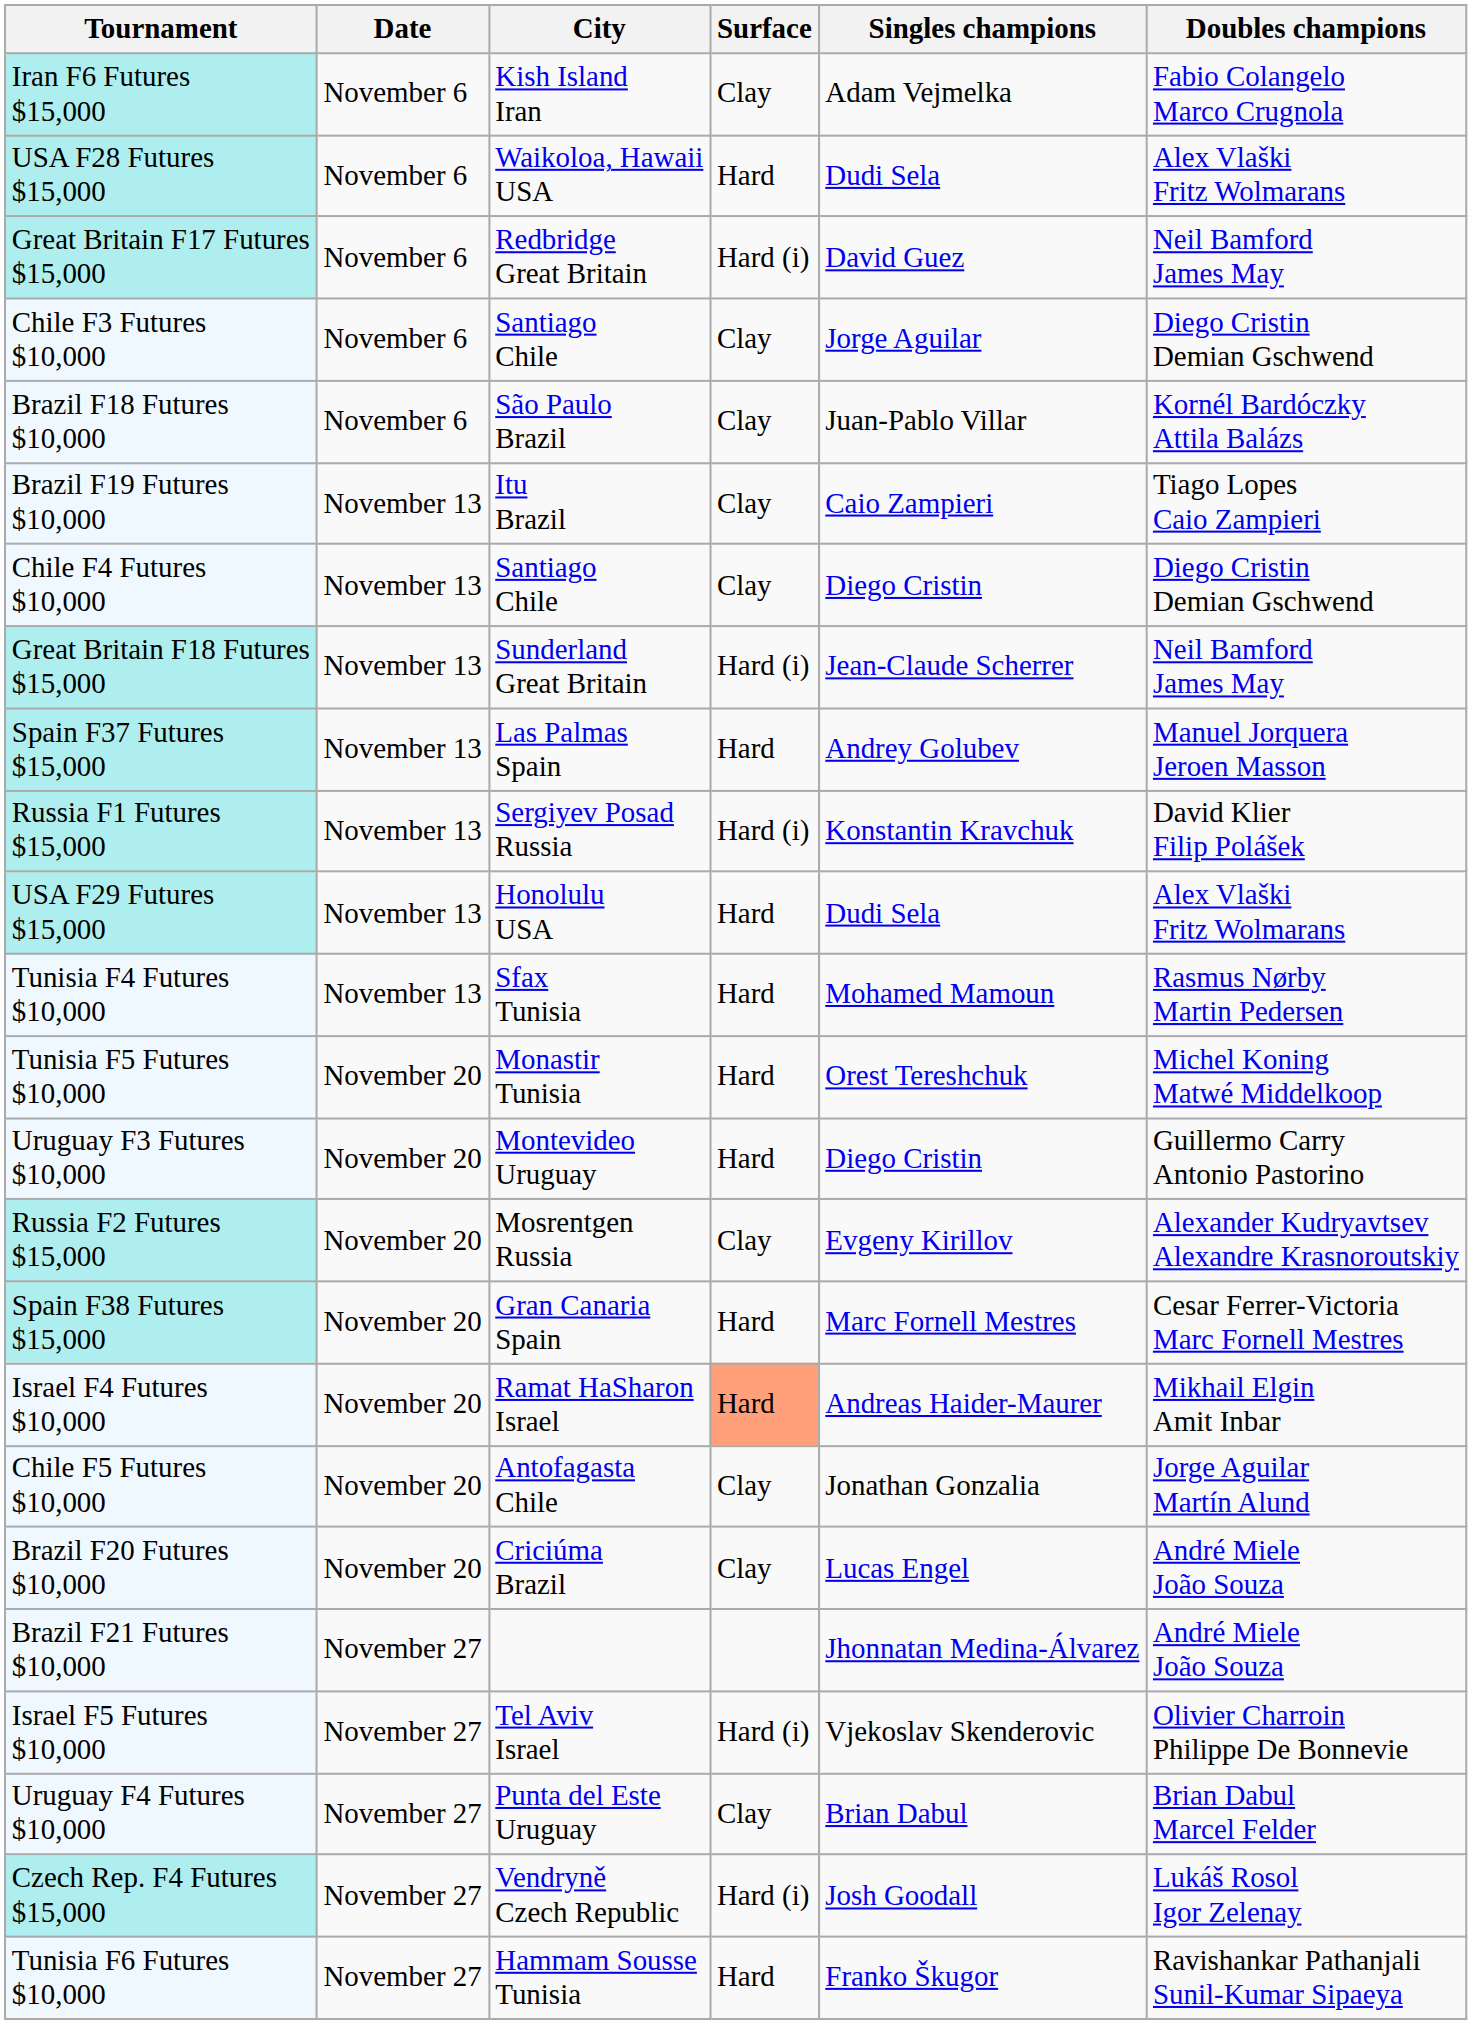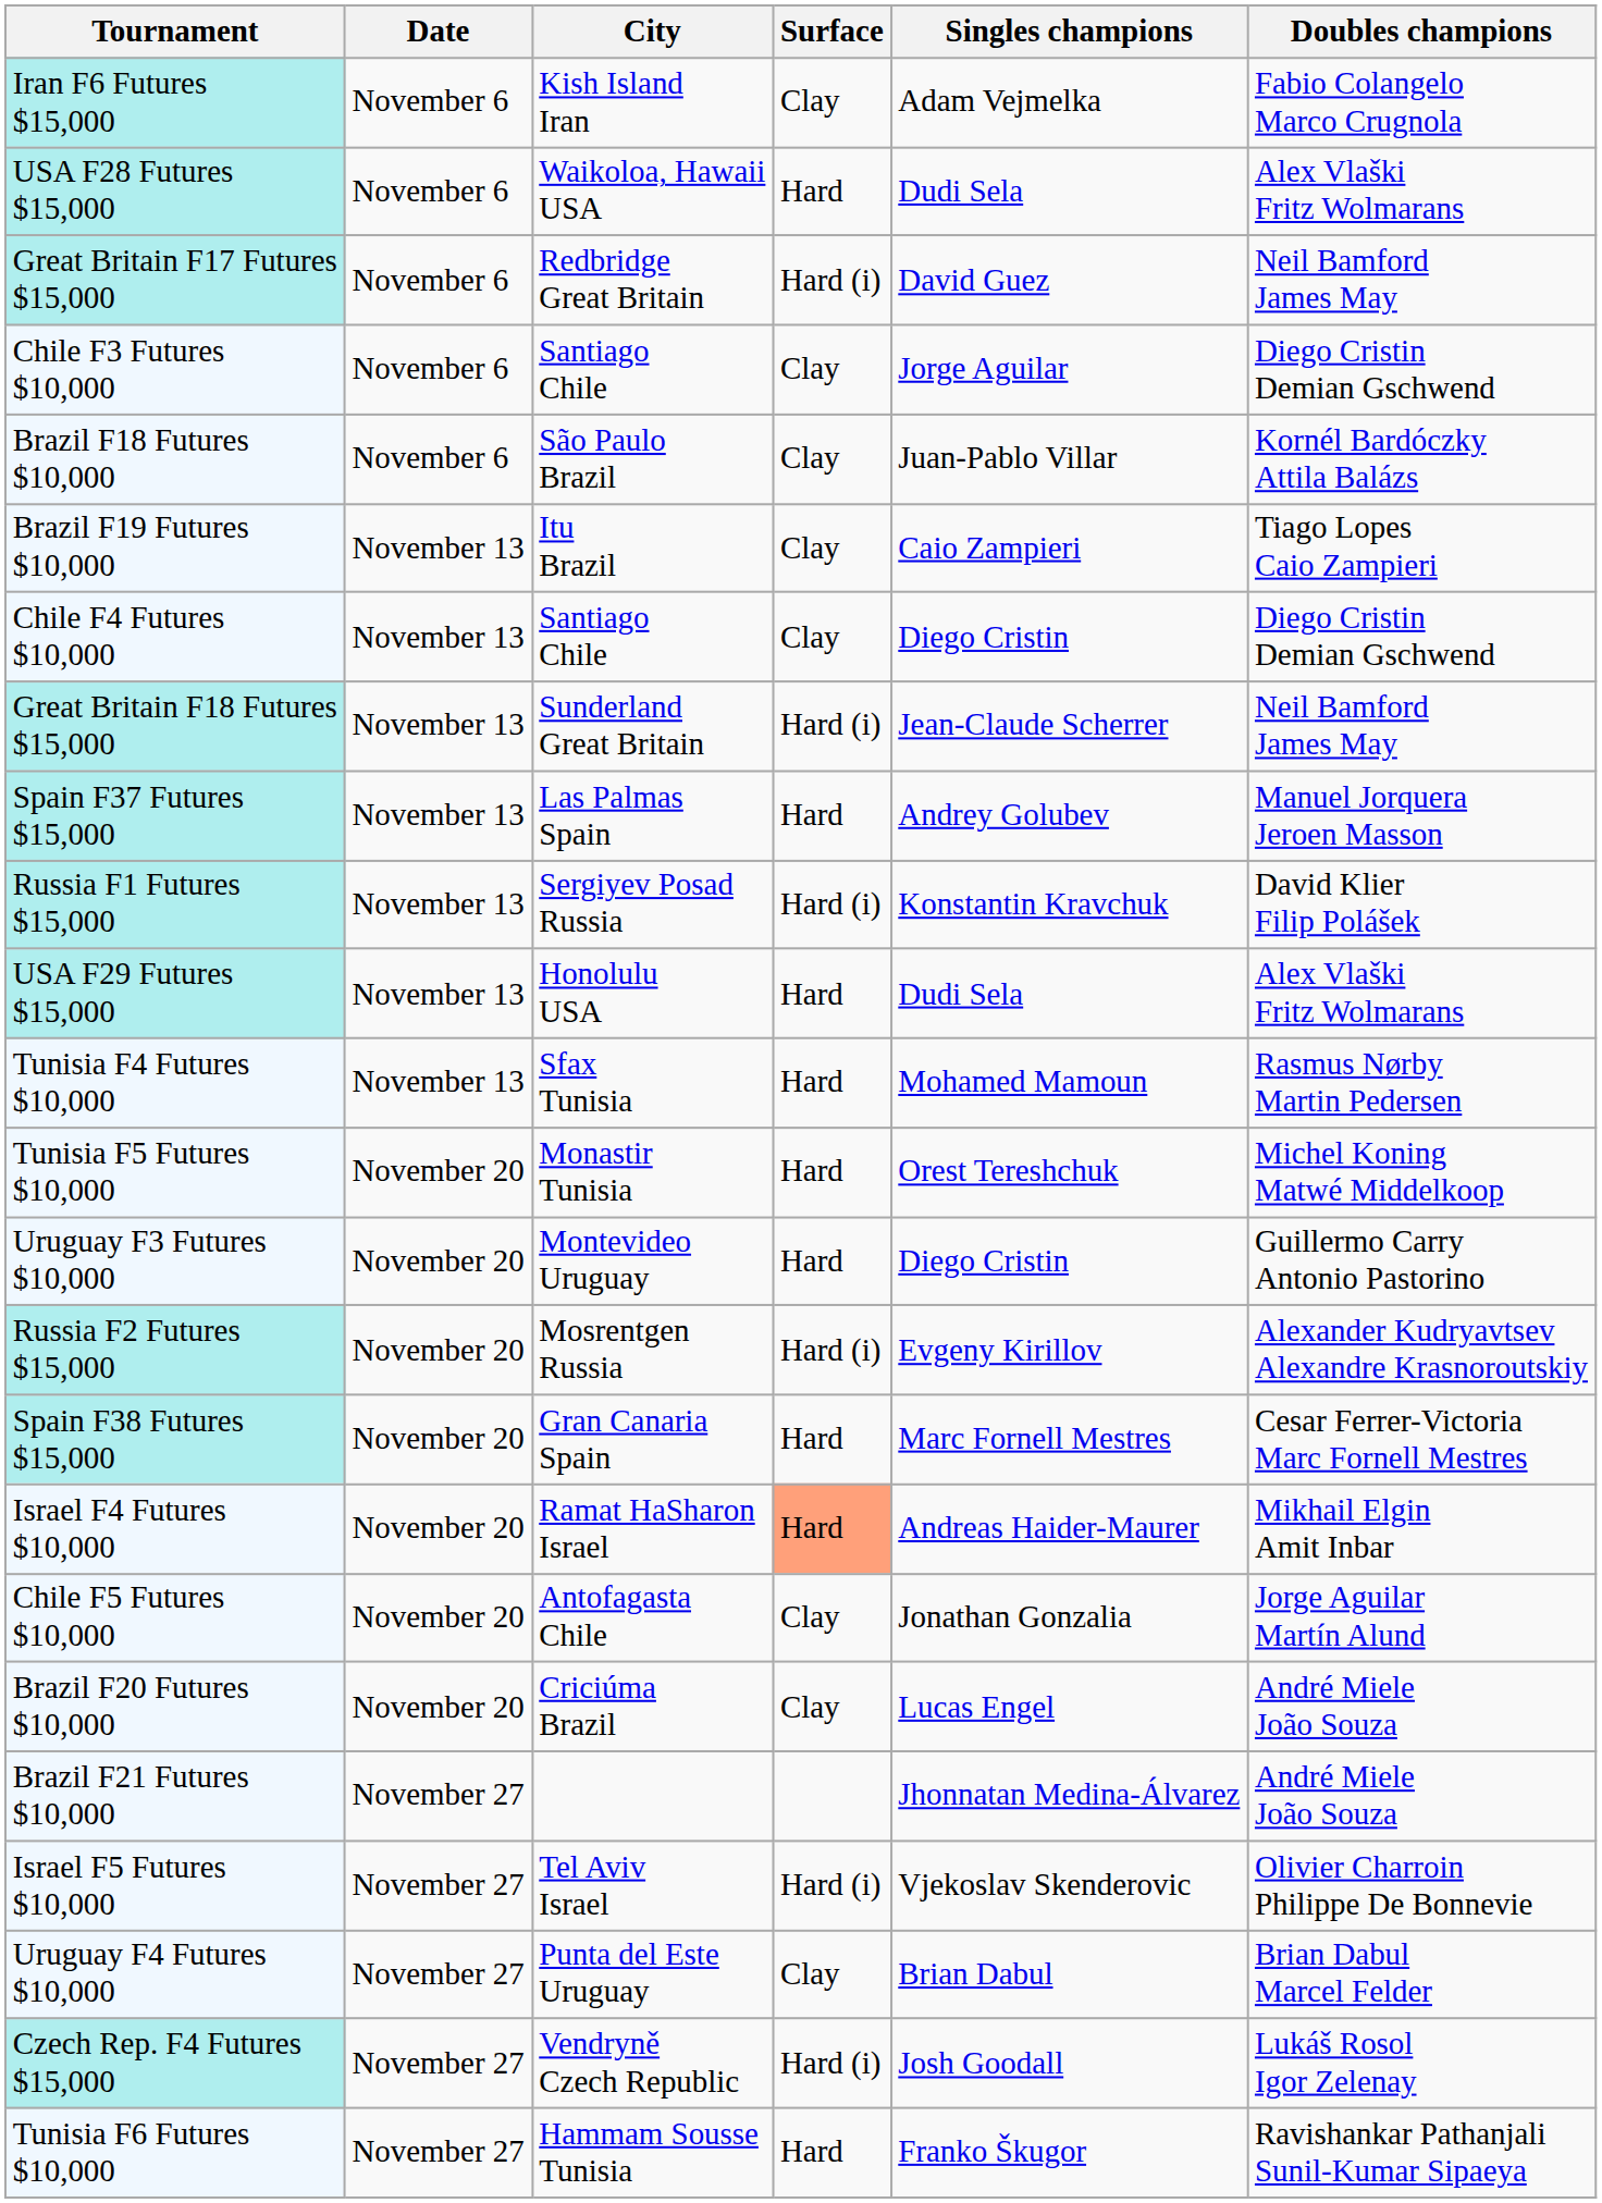Russia F2 Futures $15,000 | Surface: Clay -> Hard (i)
